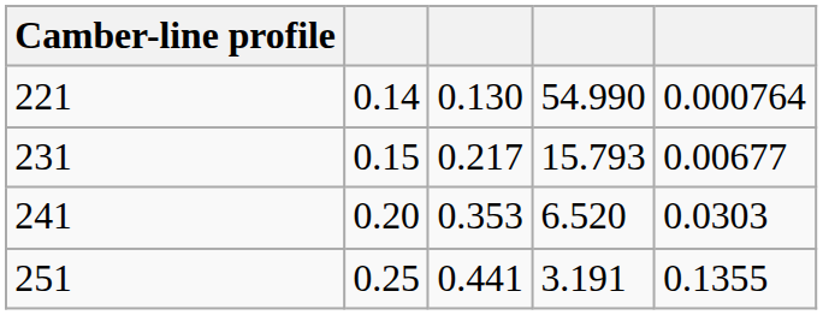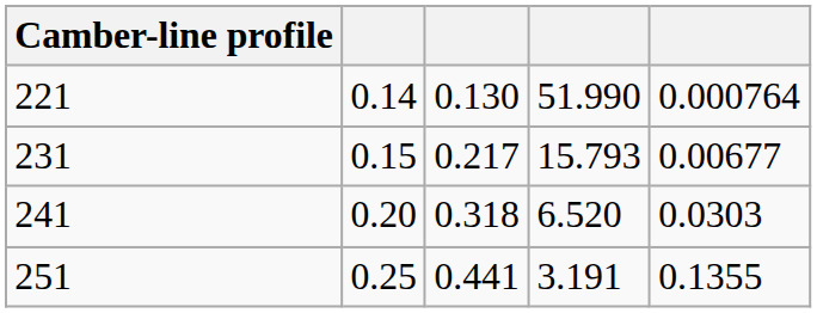221 | column 4: 54.990 -> 51.990
241 | column 3: 0.353 -> 0.318
